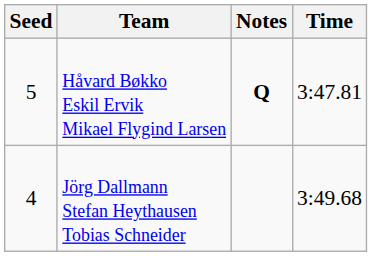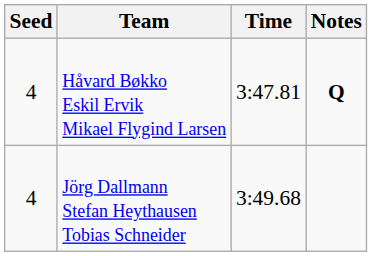columns swapped: Time <-> Notes
Håvard Bøkko Eskil Ervik Mikael Flygind Larsen | Seed: 5 -> 4
